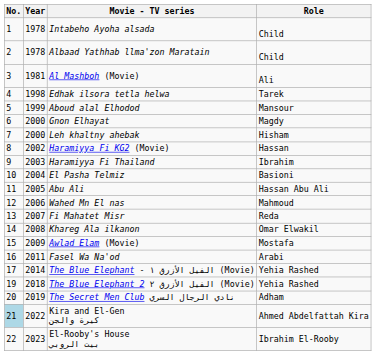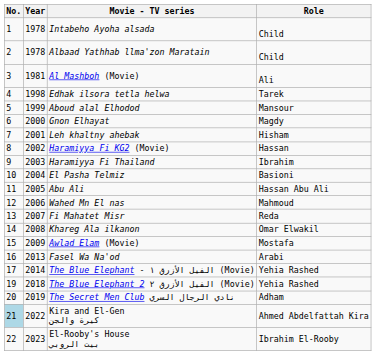Leh khaltny ahebak | Year: 2000 -> 2001
Fasel Wa Na'od | Year: 2011 -> 2013
